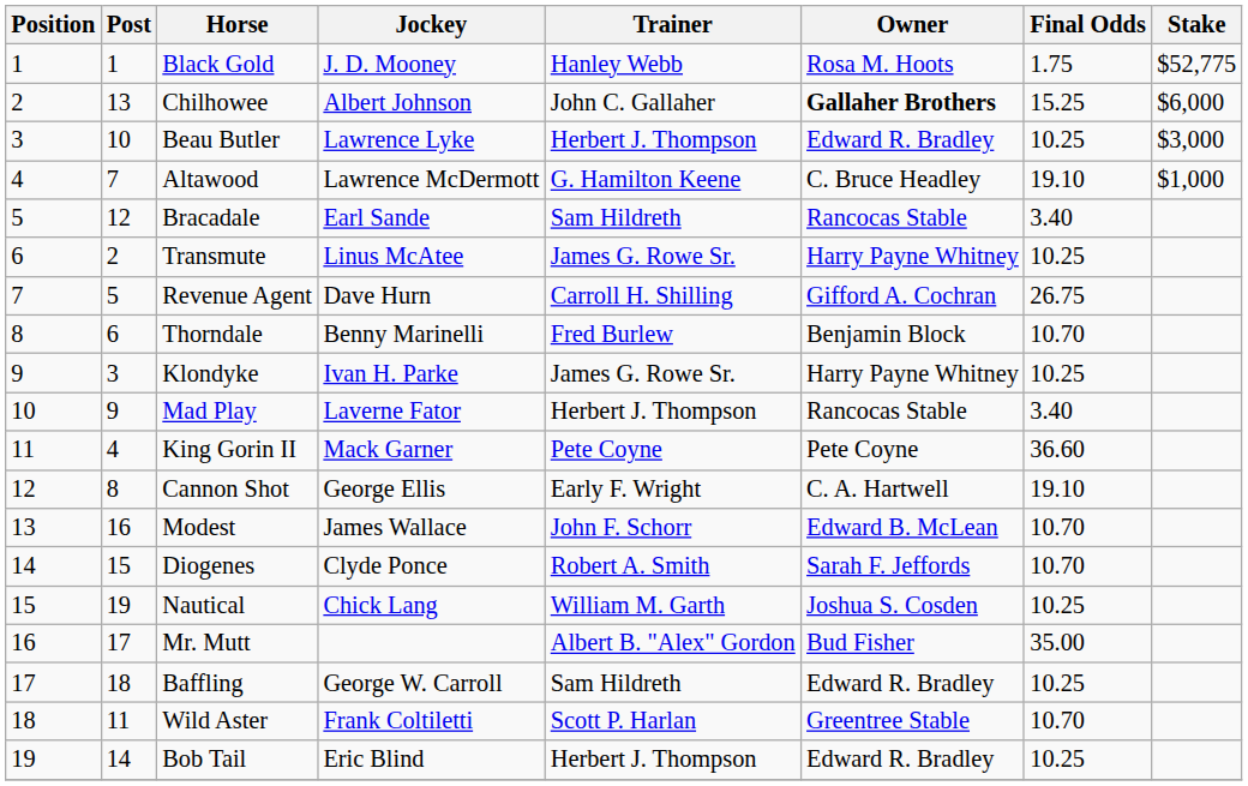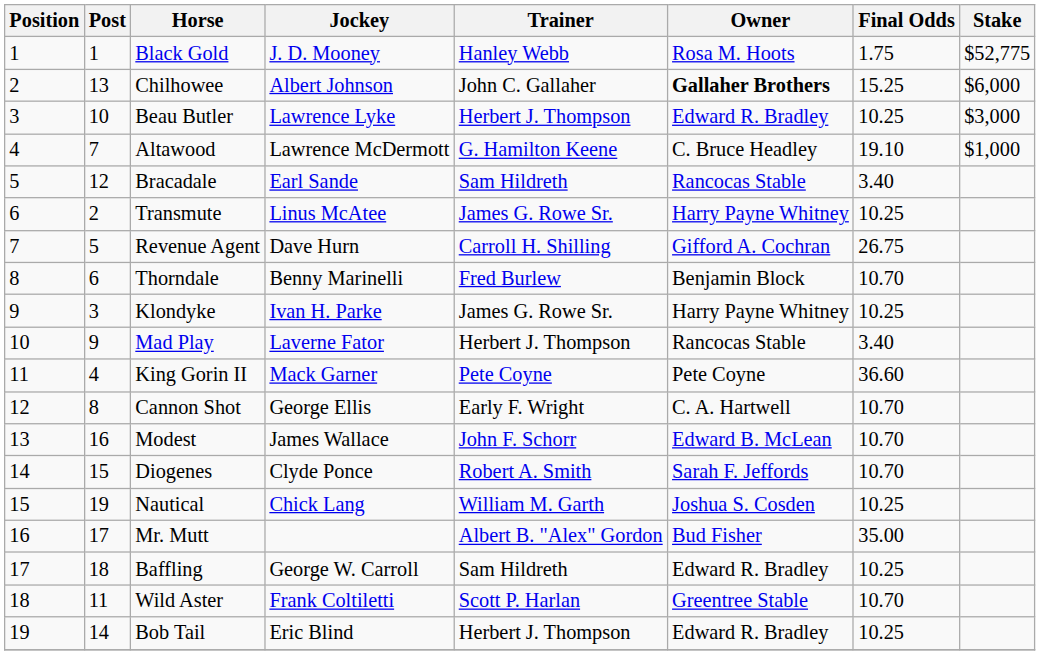Cannon Shot | Final Odds: 19.10 -> 10.70
